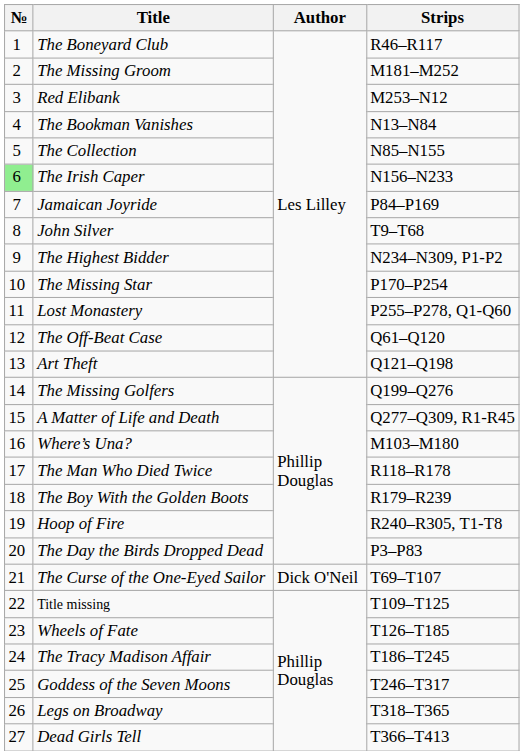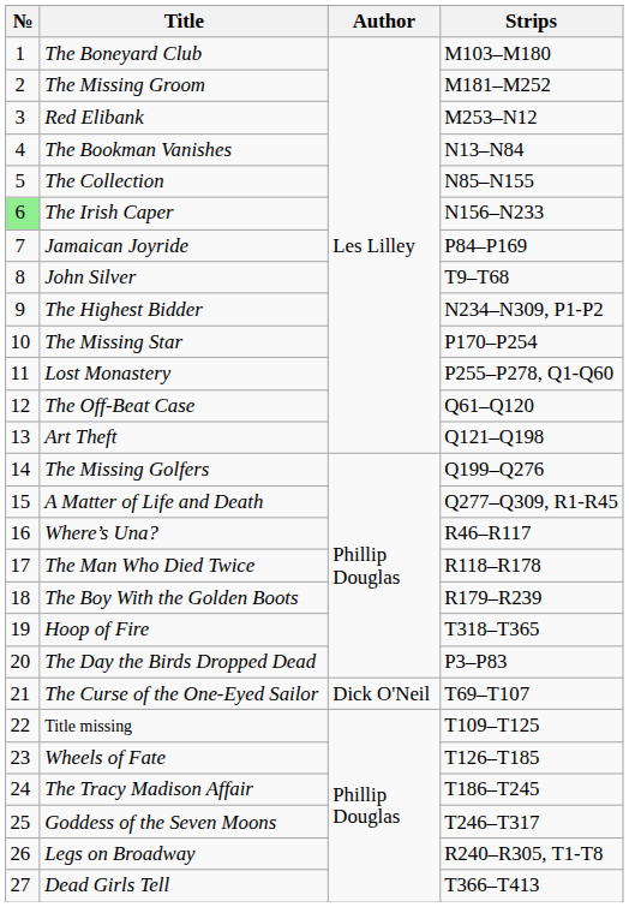The Boneyard Club | Strips: R46–R117 -> M103–M180
Where’s Una? | Strips: M103–M180 -> R46–R117
Hoop of Fire | Strips: R240–R305, T1-T8 -> T318–T365
Legs on Broadway | Strips: T318–T365 -> R240–R305, T1-T8
